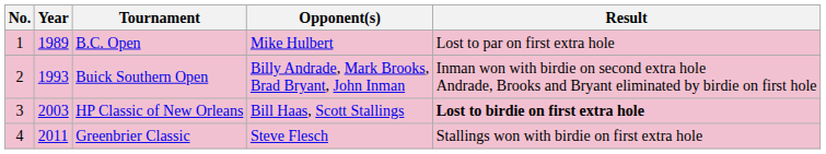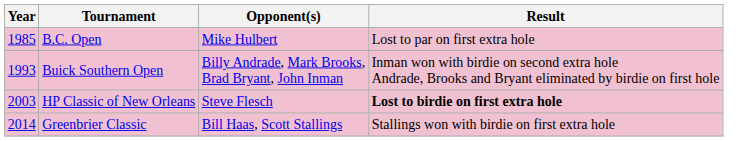- column: No. | 1 | 2 | 3 | 4
B.C. Open | Year: 1989 -> 1985
HP Classic of New Orleans | Opponent(s): Bill Haas, Scott Stallings -> Steve Flesch
Greenbrier Classic | Year: 2011 -> 2014
Greenbrier Classic | Opponent(s): Steve Flesch -> Bill Haas, Scott Stallings
